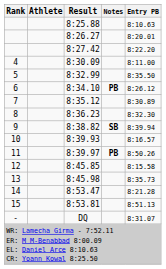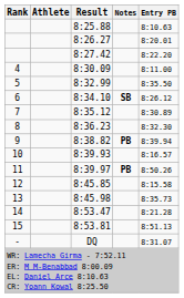8:34.10 | Notes: PB -> SB
8:38.82 | Notes: SB -> PB
